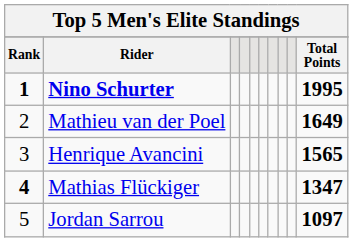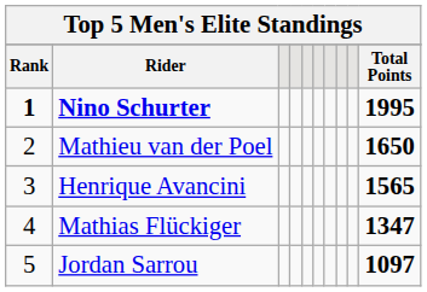Mathieu van der Poel | Total Points: 1649 -> 1650
Mathias Flückiger | Rank: bold -> normal
